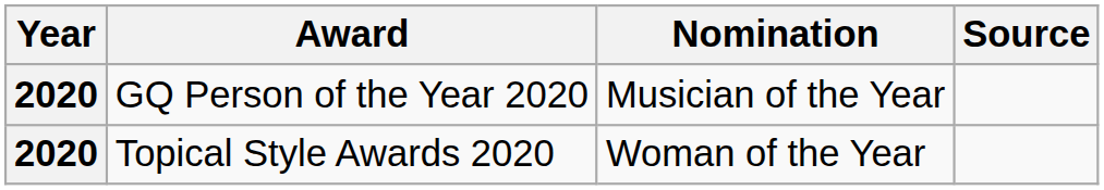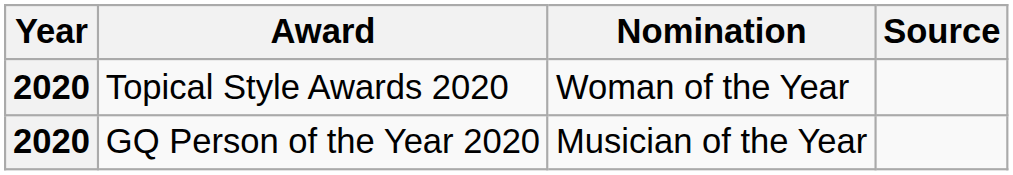rows swapped: Topical Style Awards 2020 <-> GQ Person of the Year 2020
